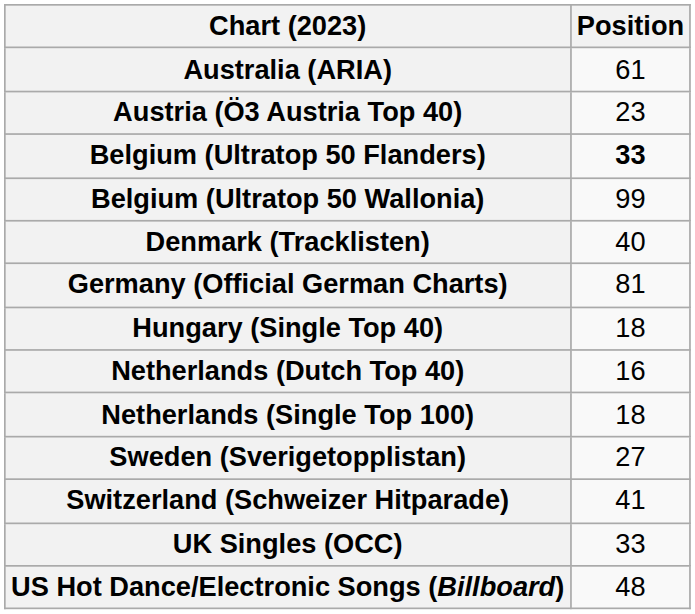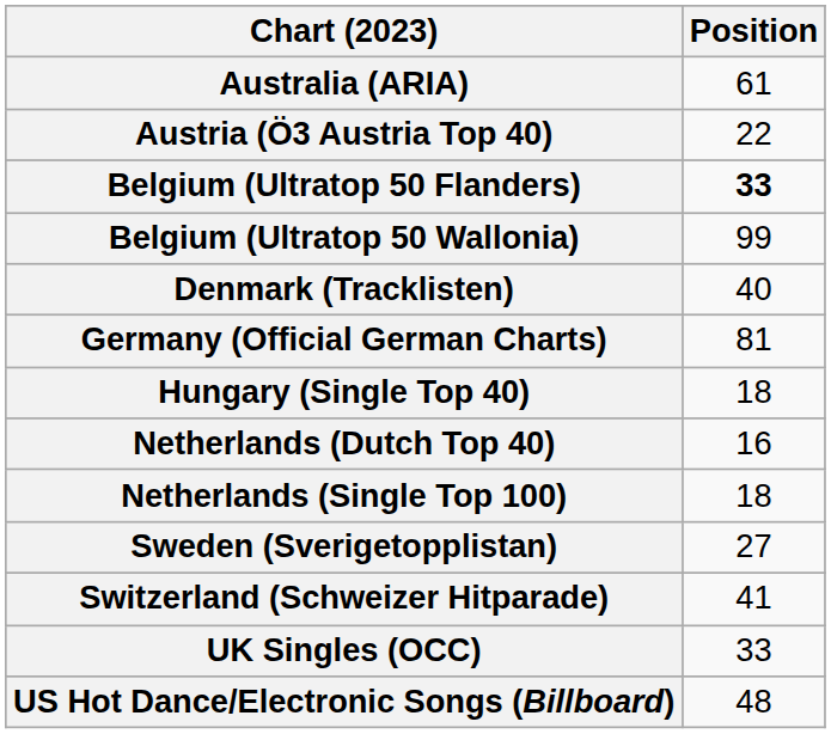Austria (Ö3 Austria Top 40) | Position: 23 -> 22
